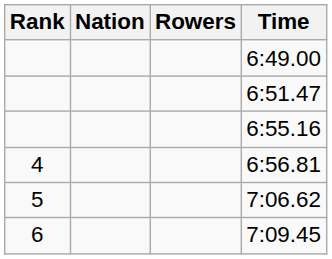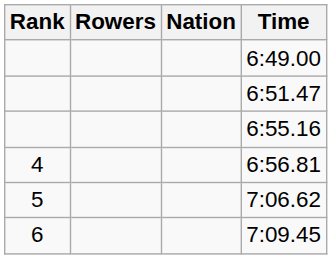columns swapped: Rowers <-> Nation
